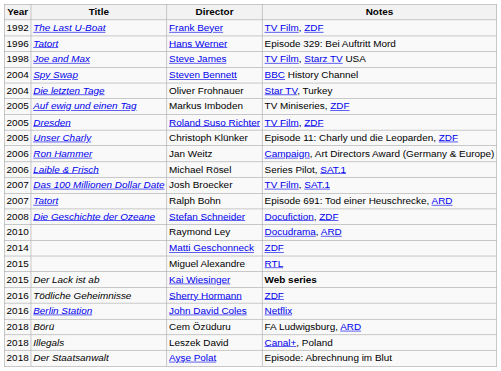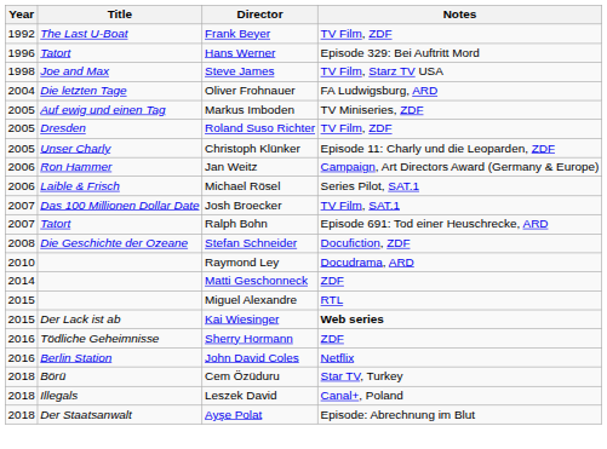- row: 2004 | Spy Swap | Steven Bennett | BBC History Channel
Oliver Frohnauer | Notes: Star TV, Turkey -> FA Ludwigsburg, ARD
Cem Özüduru | Notes: FA Ludwigsburg, ARD -> Star TV, Turkey
